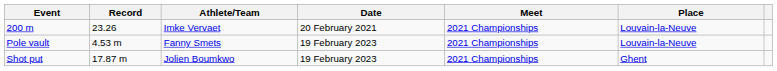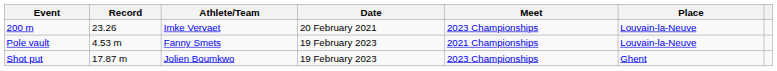200 m | Meet: 2021 Championships -> 2023 Championships
Shot put | Meet: 2021 Championships -> 2023 Championships
